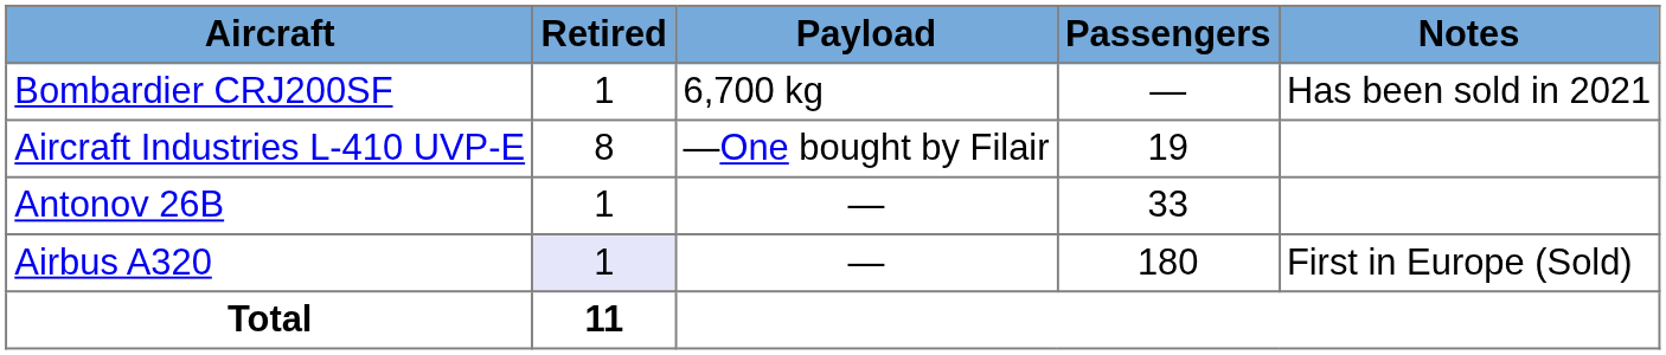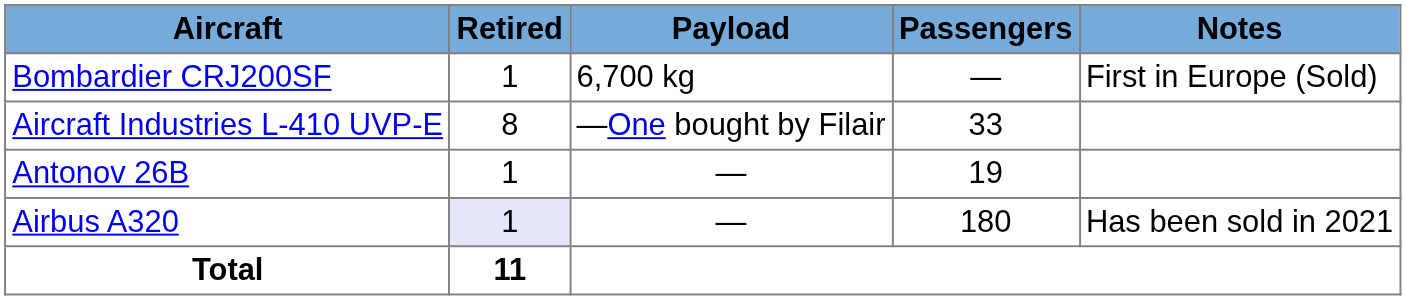Bombardier CRJ200SF | Notes: Has been sold in 2021 -> First in Europe (Sold)
Aircraft Industries L-410 UVP-E | Passengers: 19 -> 33
Antonov 26B | Passengers: 33 -> 19
Airbus A320 | Notes: First in Europe (Sold) -> Has been sold in 2021
